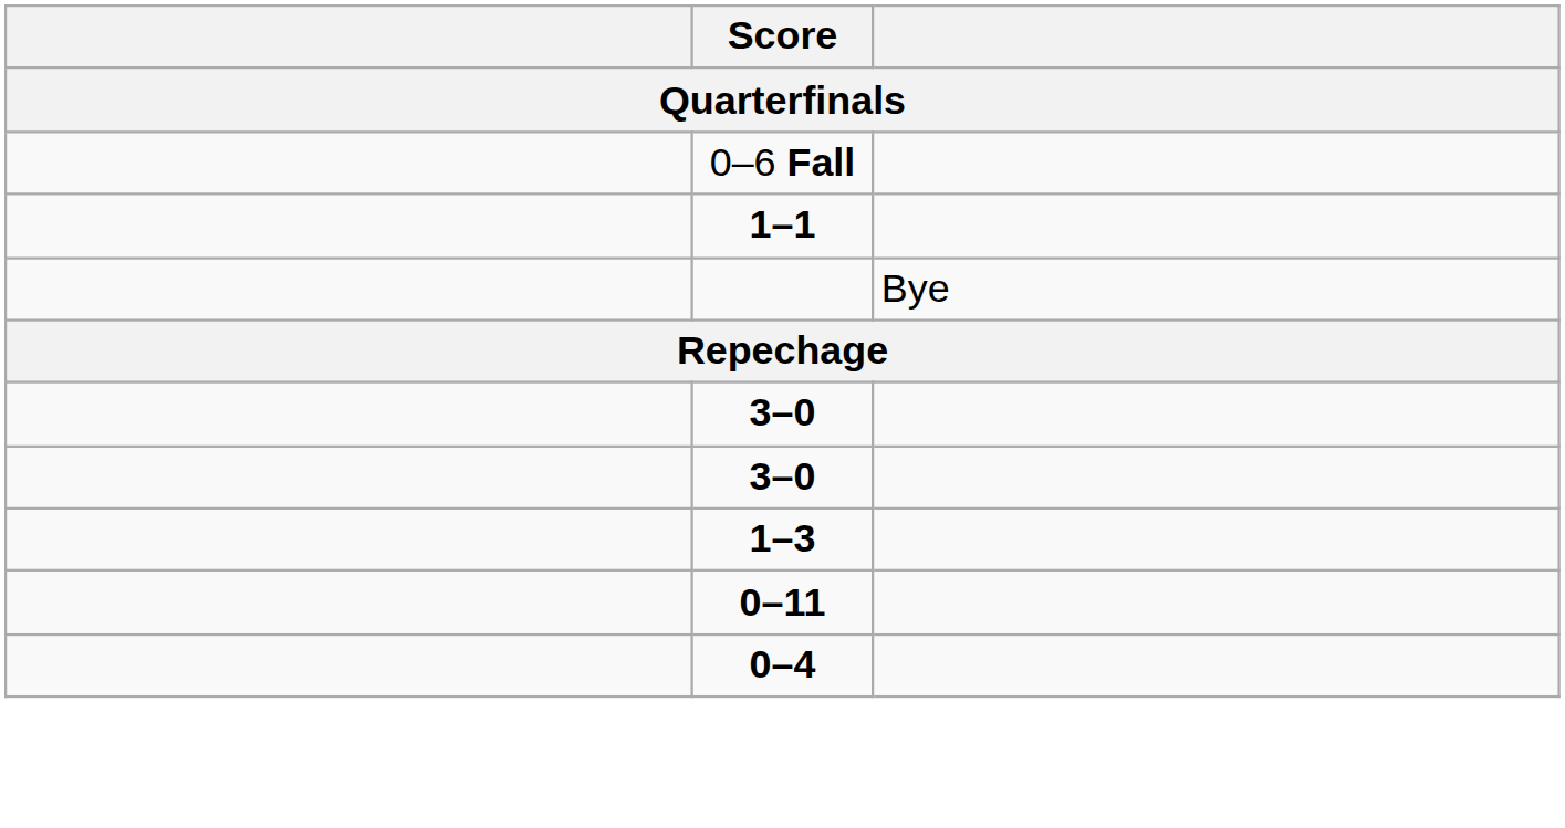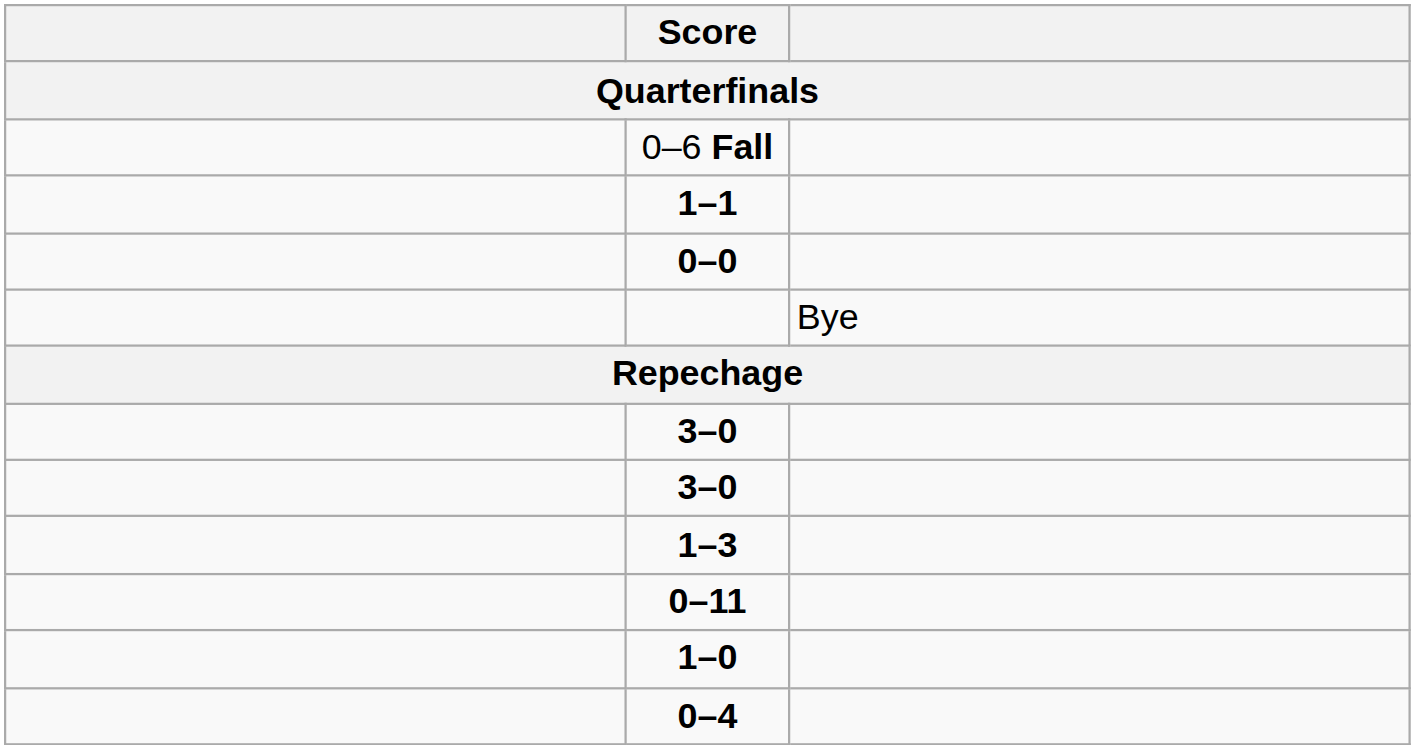+ row: 0–0
+ row: 1–0
